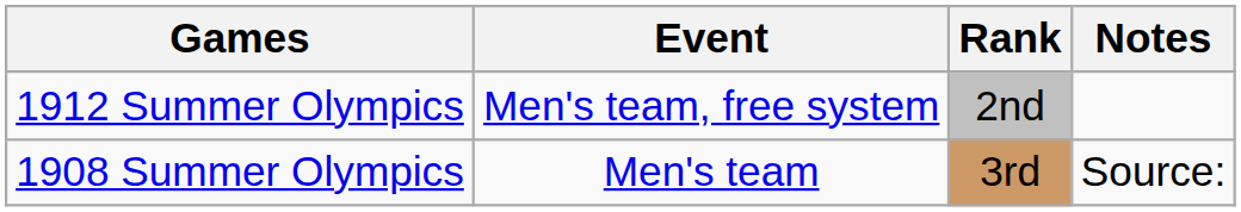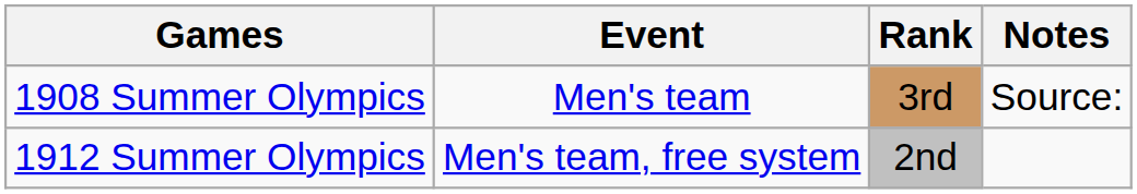rows swapped: 1908 Summer Olympics <-> 1912 Summer Olympics
